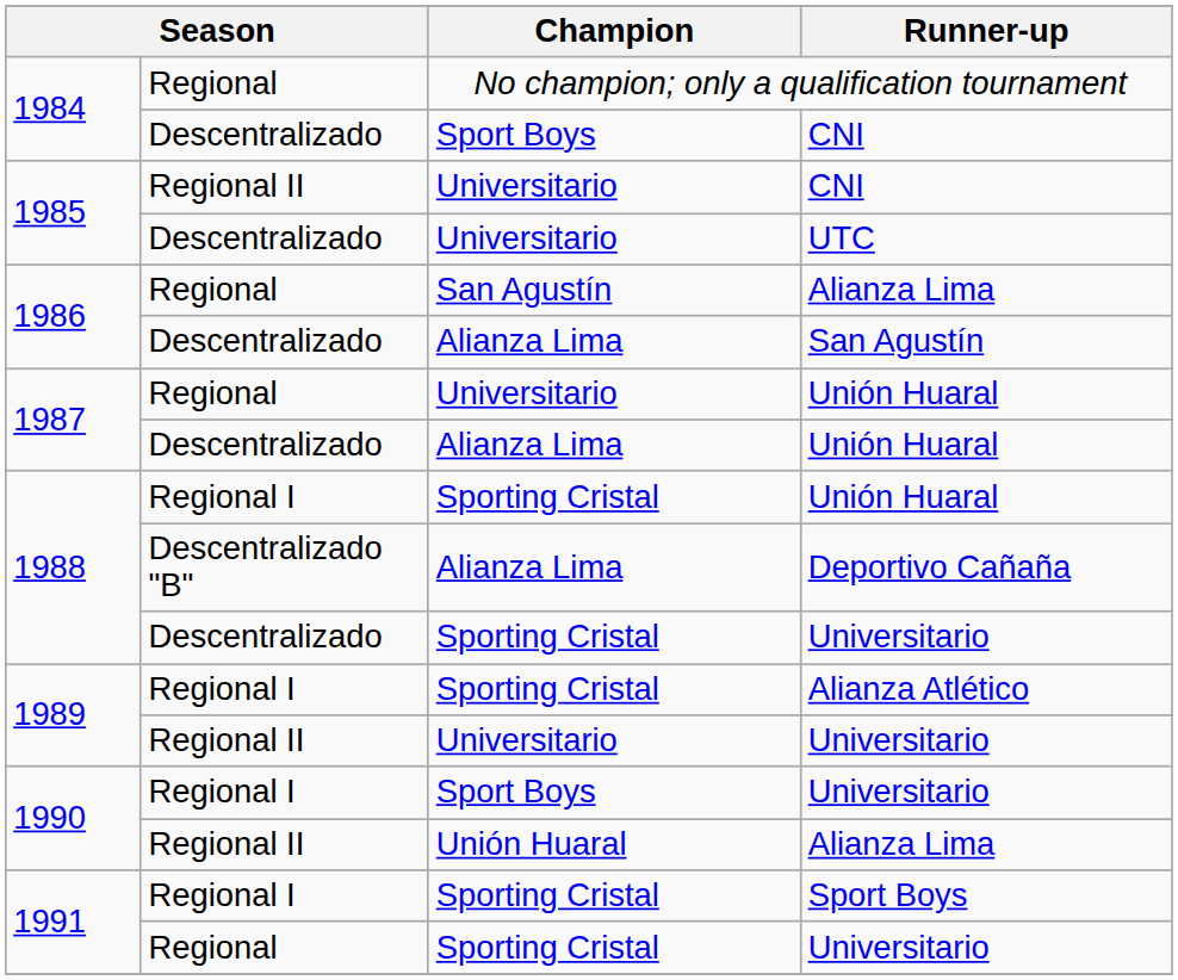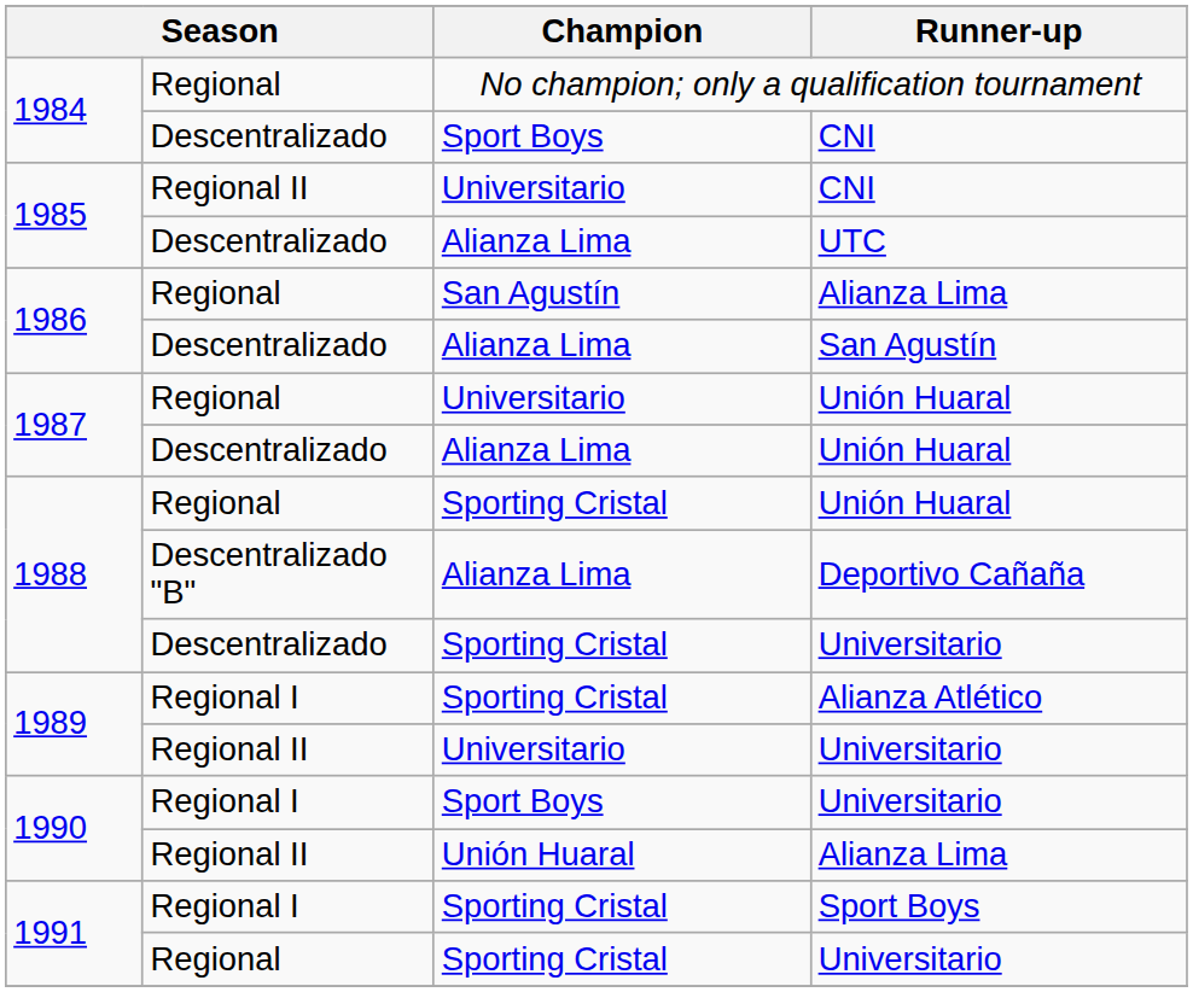UTC | Champion: Universitario -> Alianza Lima
1988 / Unión Huaral | column 2: Regional I -> Regional
